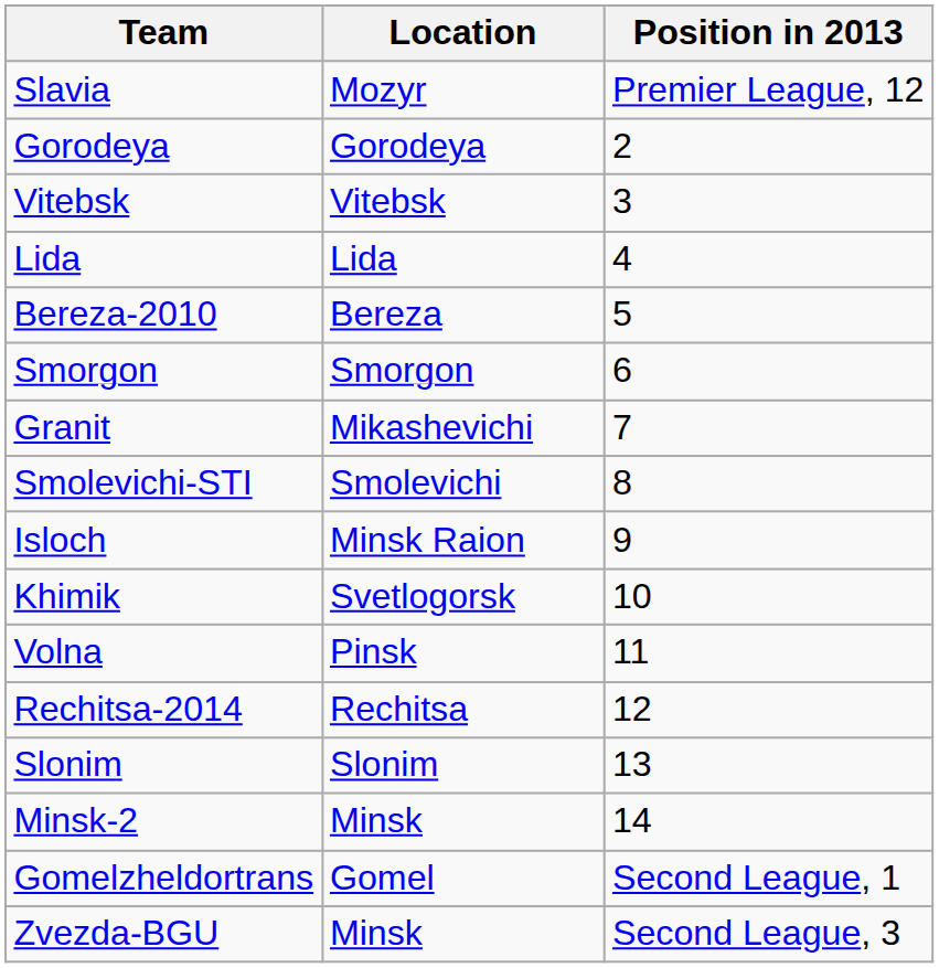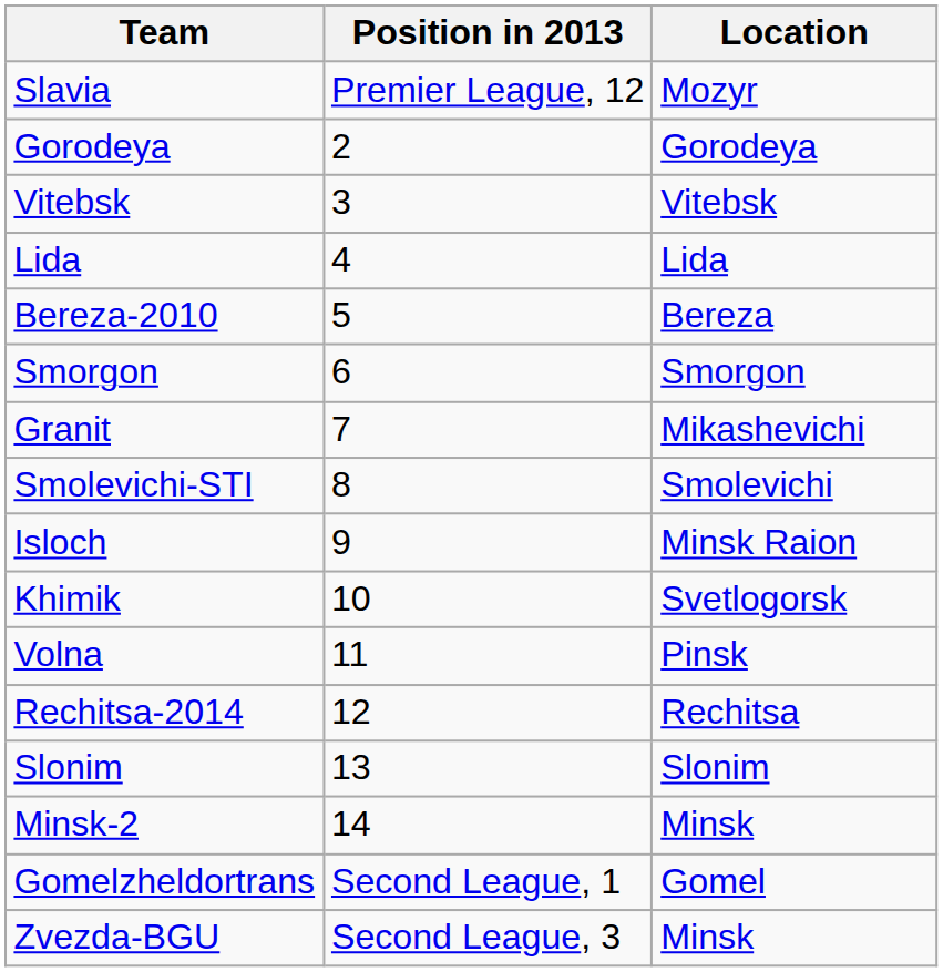columns swapped: Location <-> Position in 2013
